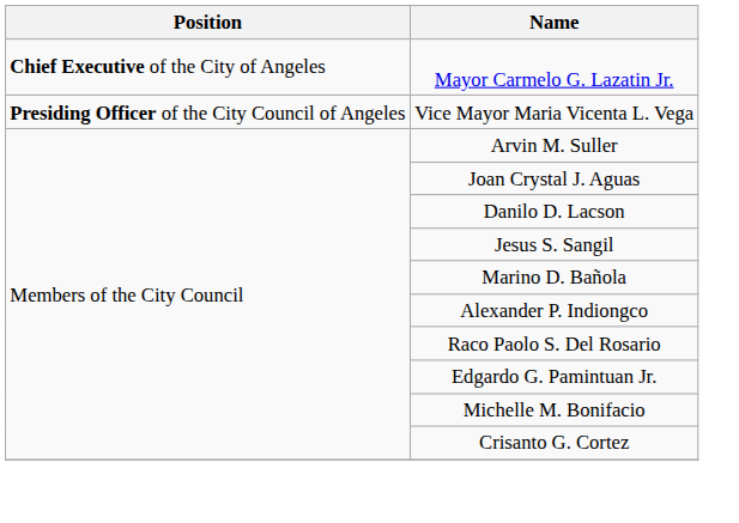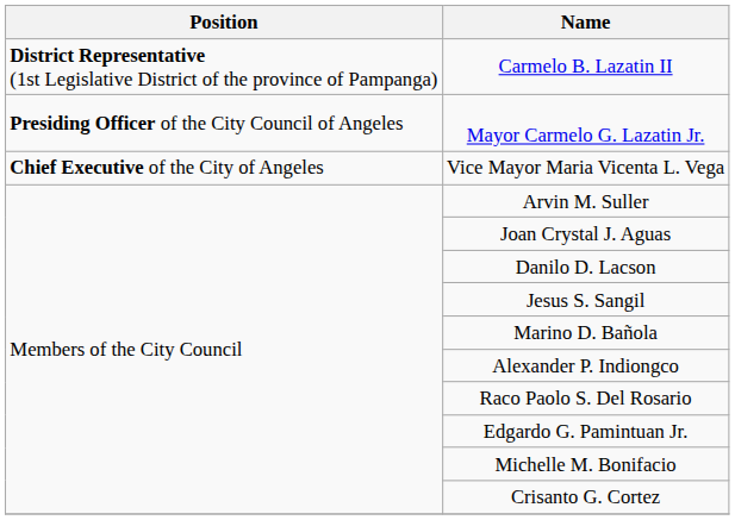+ row: District Representative (1st Legislative District of the province of Pampanga) | Carmelo B. Lazatin II
Mayor Carmelo G. Lazatin Jr. | Position: Chief Executive of the City of Angeles -> Presiding Officer of the City Council of Angeles
Vice Mayor Maria Vicenta L. Vega | Position: Presiding Officer of the City Council of Angeles -> Chief Executive of the City of Angeles
